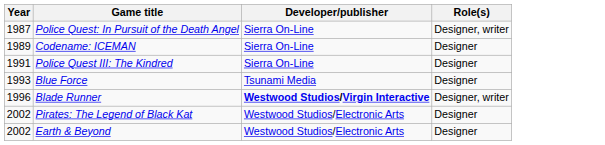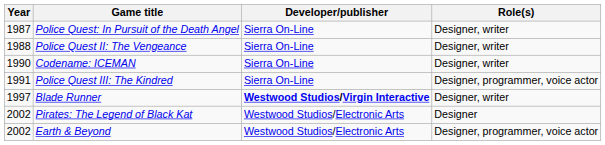+ row: 1988 | Police Quest II: The Vengeance | Sierra On-Line | Designer, writer
Codename: ICEMAN | Year: 1989 -> 1990
Codename: ICEMAN | Role(s): Designer -> Designer, writer
Police Quest III: The Kindred | Role(s): Designer -> Designer, programmer, voice actor
- row: 1993 | Blue Force | Tsunami Media | Designer
Blade Runner | Year: 1996 -> 1997
Earth & Beyond | Role(s): Designer -> Designer, programmer, voice actor
